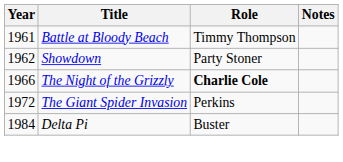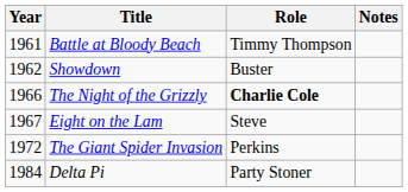Showdown | Role: Party Stoner -> Buster
+ row: 1967 | Eight on the Lam | Steve
Delta Pi | Role: Buster -> Party Stoner
